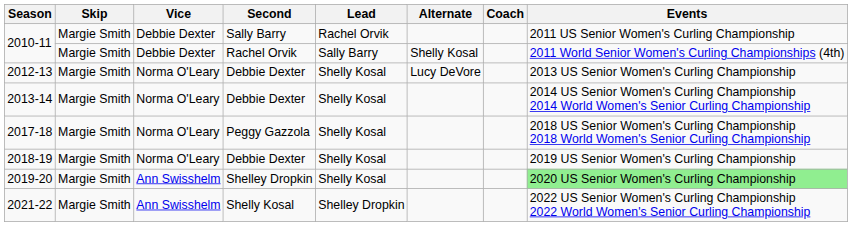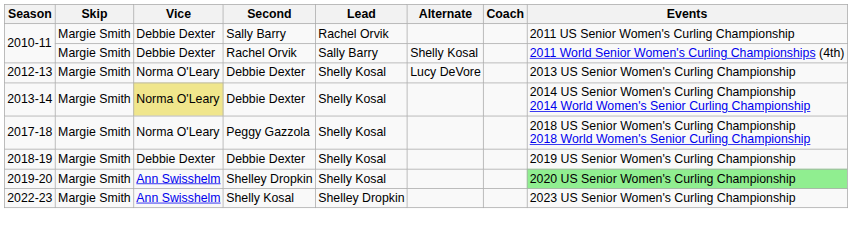2013-14 | Vice: no background -> khaki background
2018-19 | Vice: Norma O'Leary -> Debbie Dexter
- row: 2021-22 | Margie Smith | Ann Swisshelm | Shelly Kosal | Shelley Dropkin | 2022 US Senior Women's Curling Championship 2022 World Women's Senior Curling Championship
+ row: 2022-23 | Margie Smith | Ann Swisshelm | Shelly Kosal | Shelley Dropkin | 2023 US Senior Women's Curling Championship
